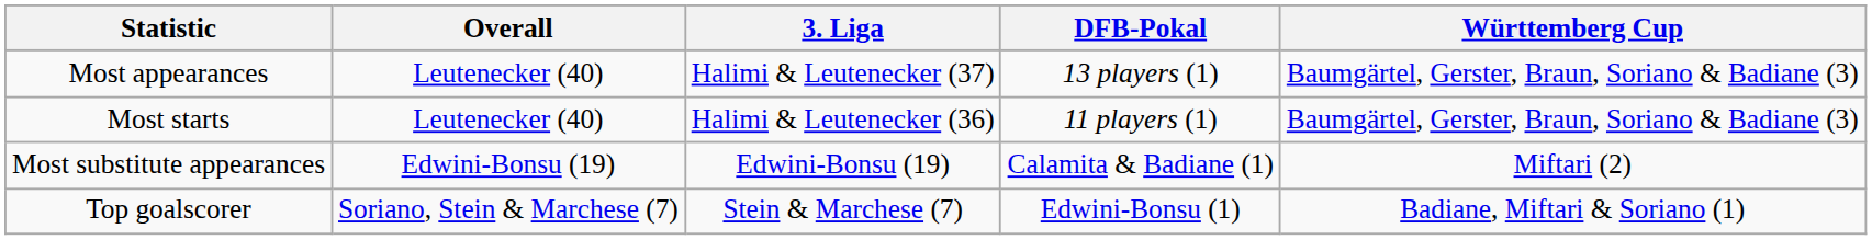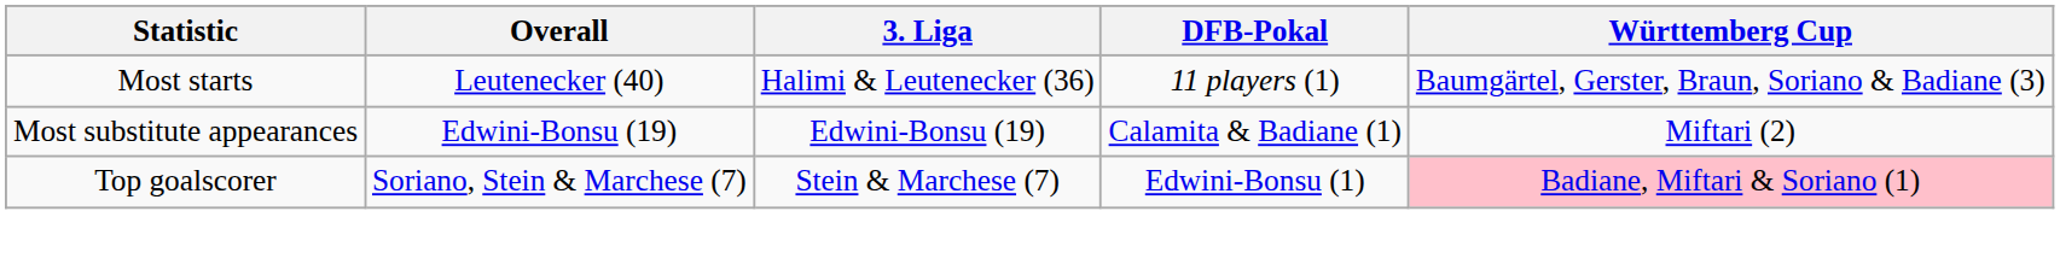- row: Most appearances | Leutenecker (40) | Halimi & Leutenecker (37) | 13 players (1) | Baumgärtel, Gerster, Braun, Soriano & Badiane (3)
Top goalscorer | Württemberg Cup: no background -> pink background
